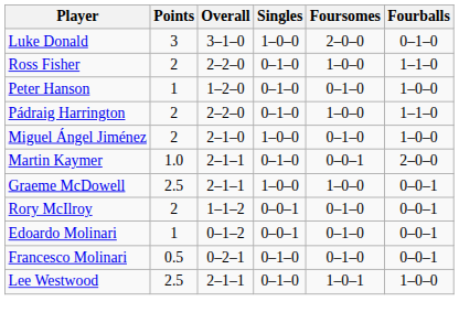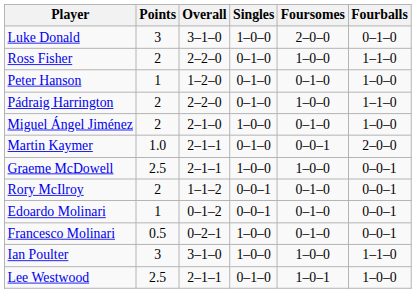Francesco Molinari | Singles: 0–1–0 -> 1–0–0
+ row: Ian Poulter | 3 | 3–1–0 | 1–0–0 | 1–0–0 | 1–1–0
